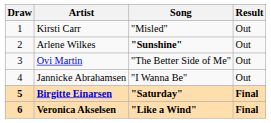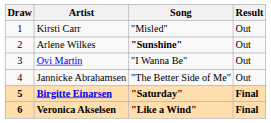Ovi Martin | Song: "The Better Side of Me" -> "I Wanna Be"
Jannicke Abrahamsen | Song: "I Wanna Be" -> "The Better Side of Me"
